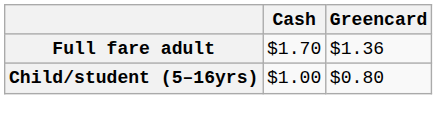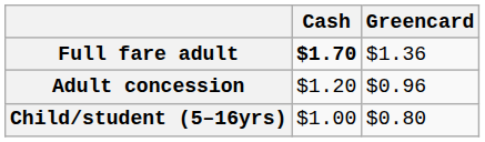Full fare adult | Cash: normal -> bold
+ row: Adult concession | $1.20 | $0.96
